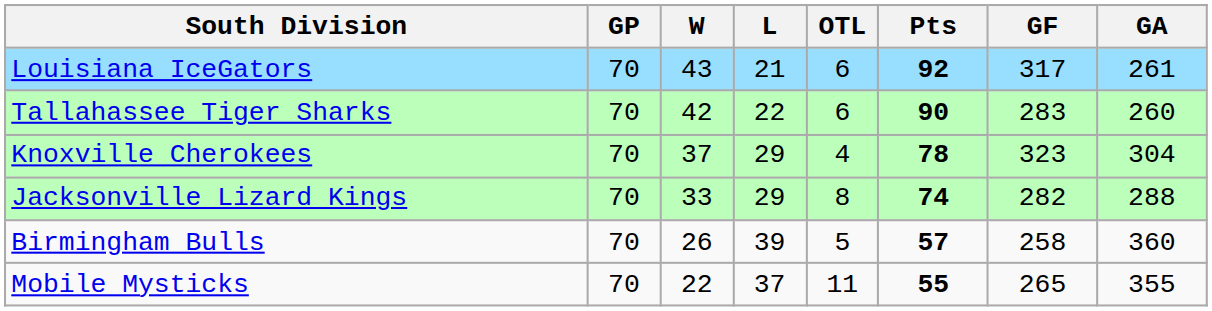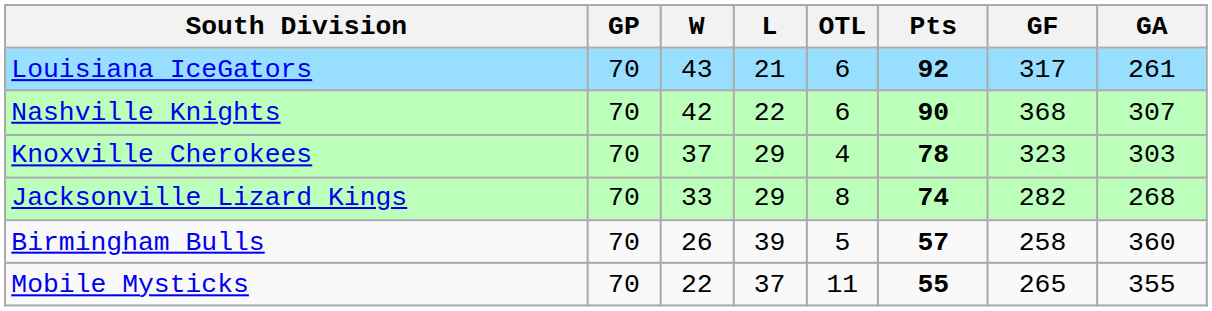+ row: Nashville Knights | 70 | 42 | 22 | 6 | 90 | 368 | 307
- row: Tallahassee Tiger Sharks | 70 | 42 | 22 | 6 | 90 | 283 | 260
Knoxville Cherokees | GA: 304 -> 303
Jacksonville Lizard Kings | GA: 288 -> 268
